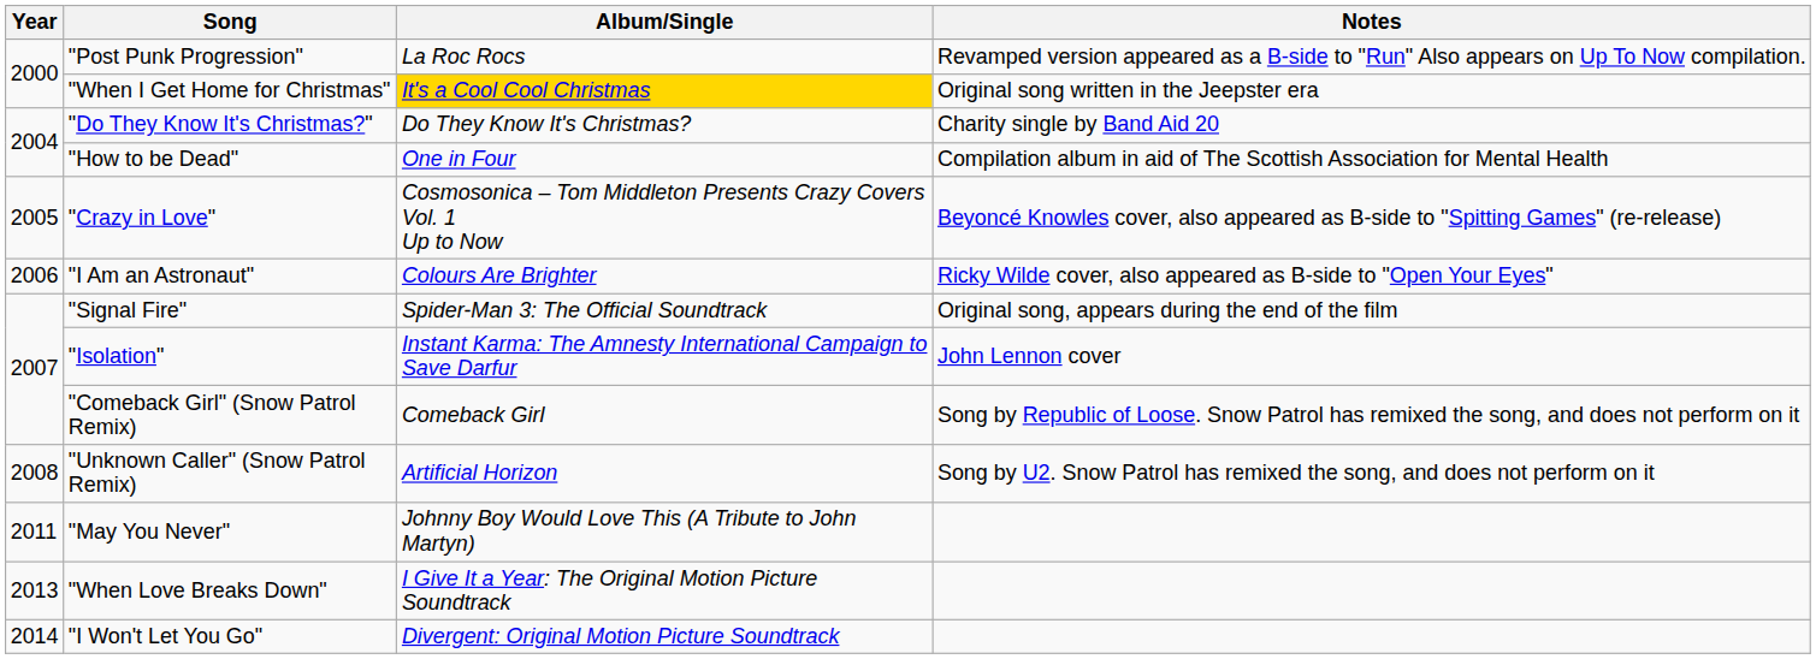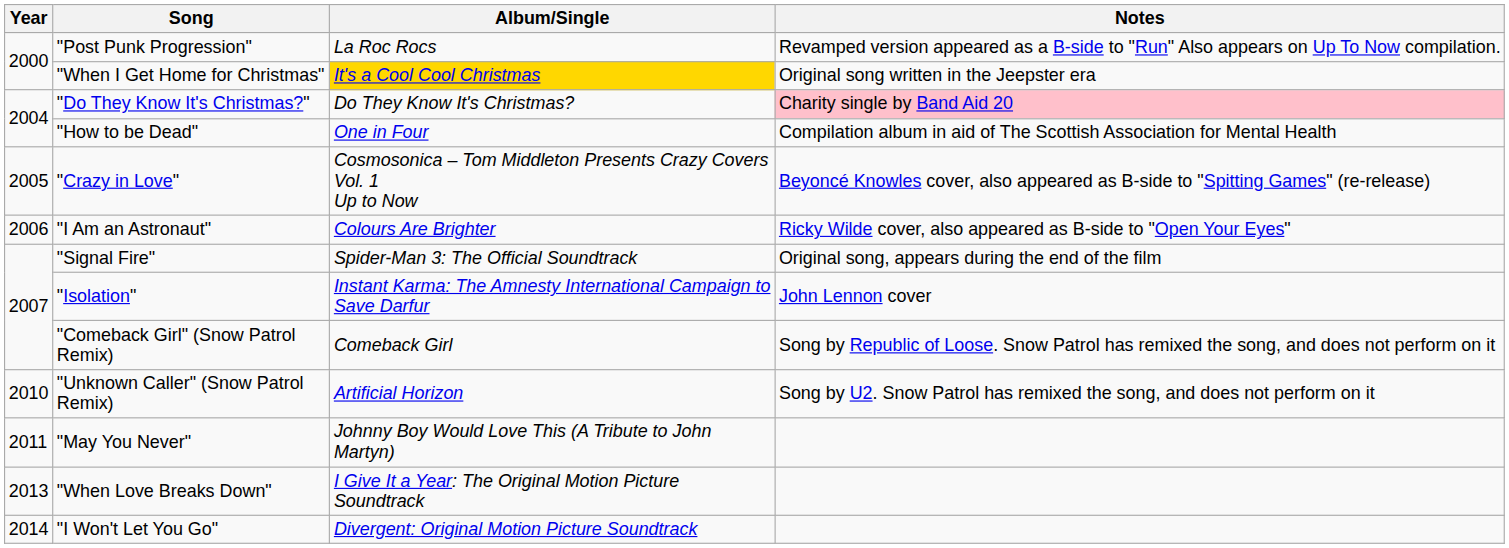"Do They Know It's Christmas?" | Notes: no background -> pink background
"Unknown Caller" (Snow Patrol Remix) | Year: 2008 -> 2010
